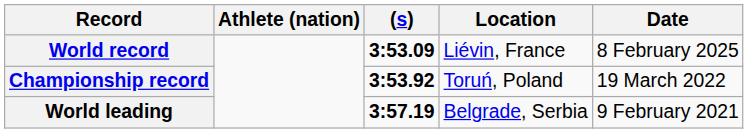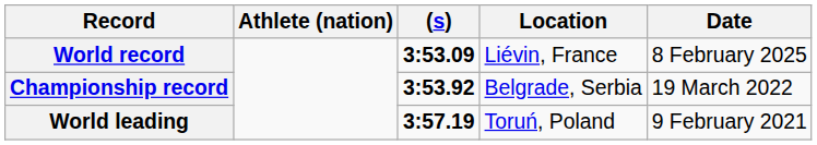Championship record | Location: Toruń, Poland -> Belgrade, Serbia
World leading | Location: Belgrade, Serbia -> Toruń, Poland
